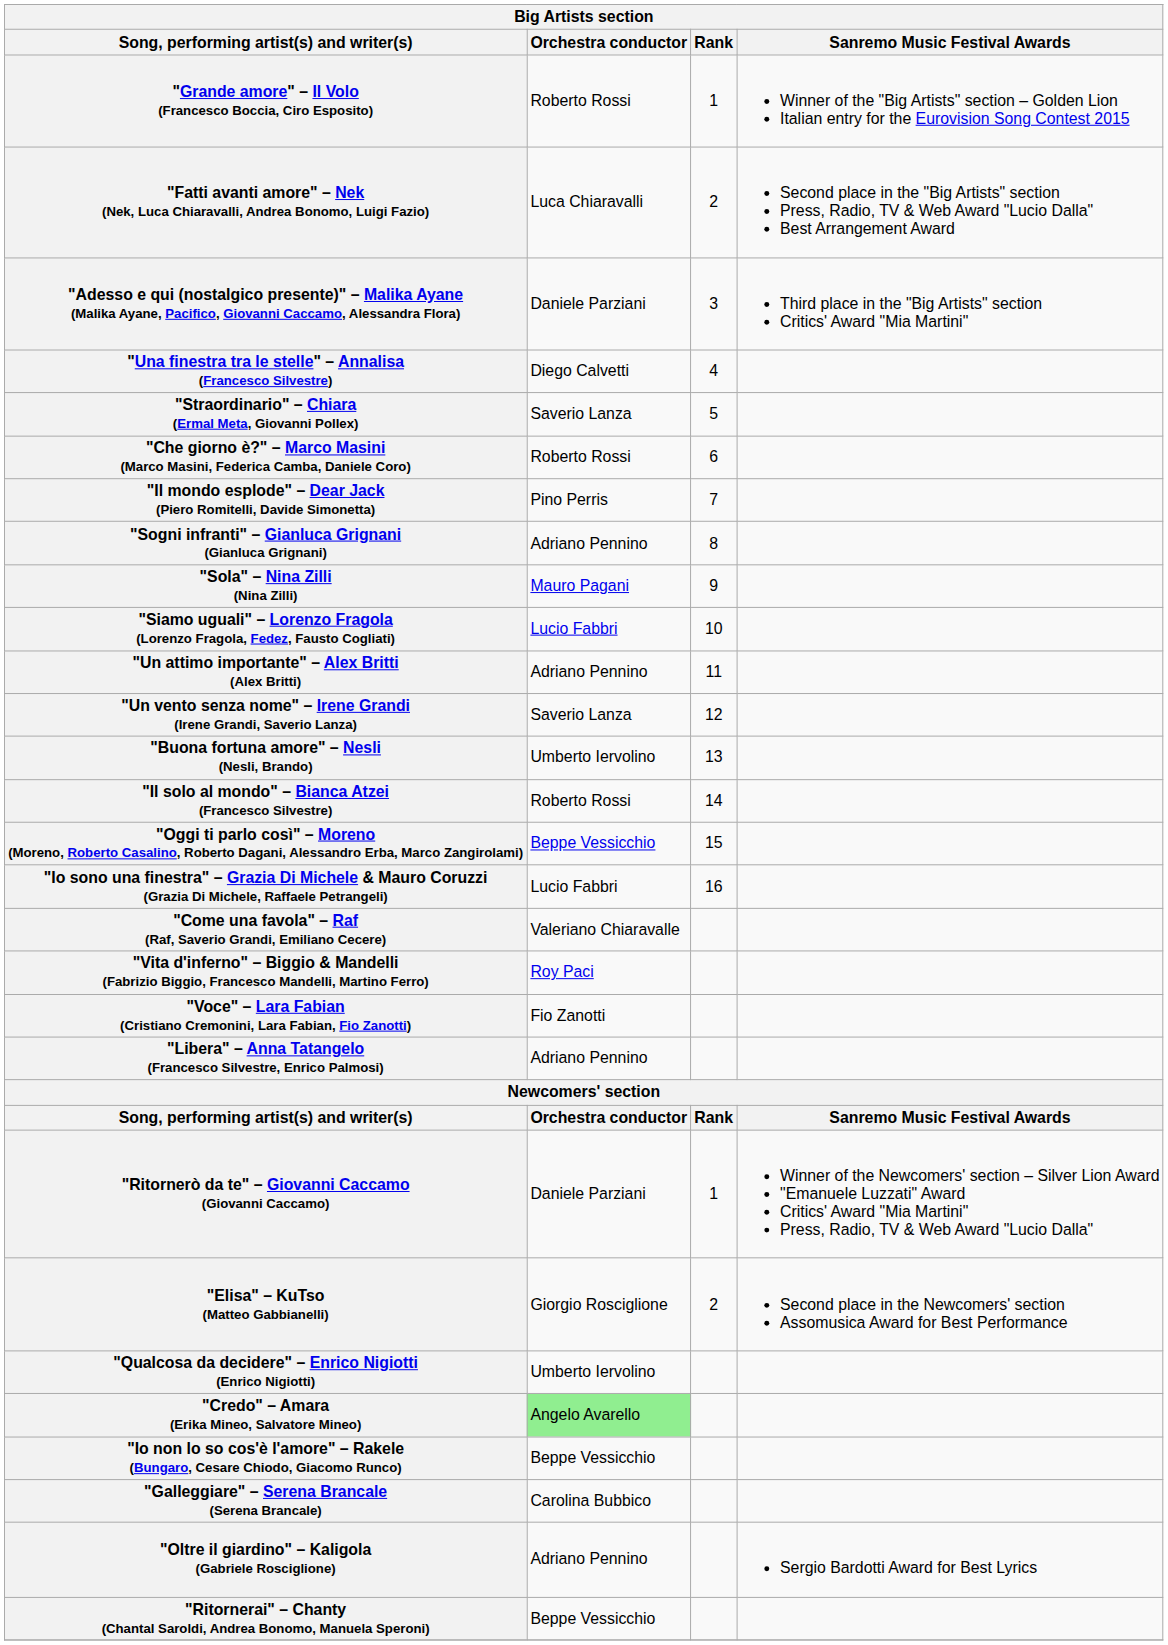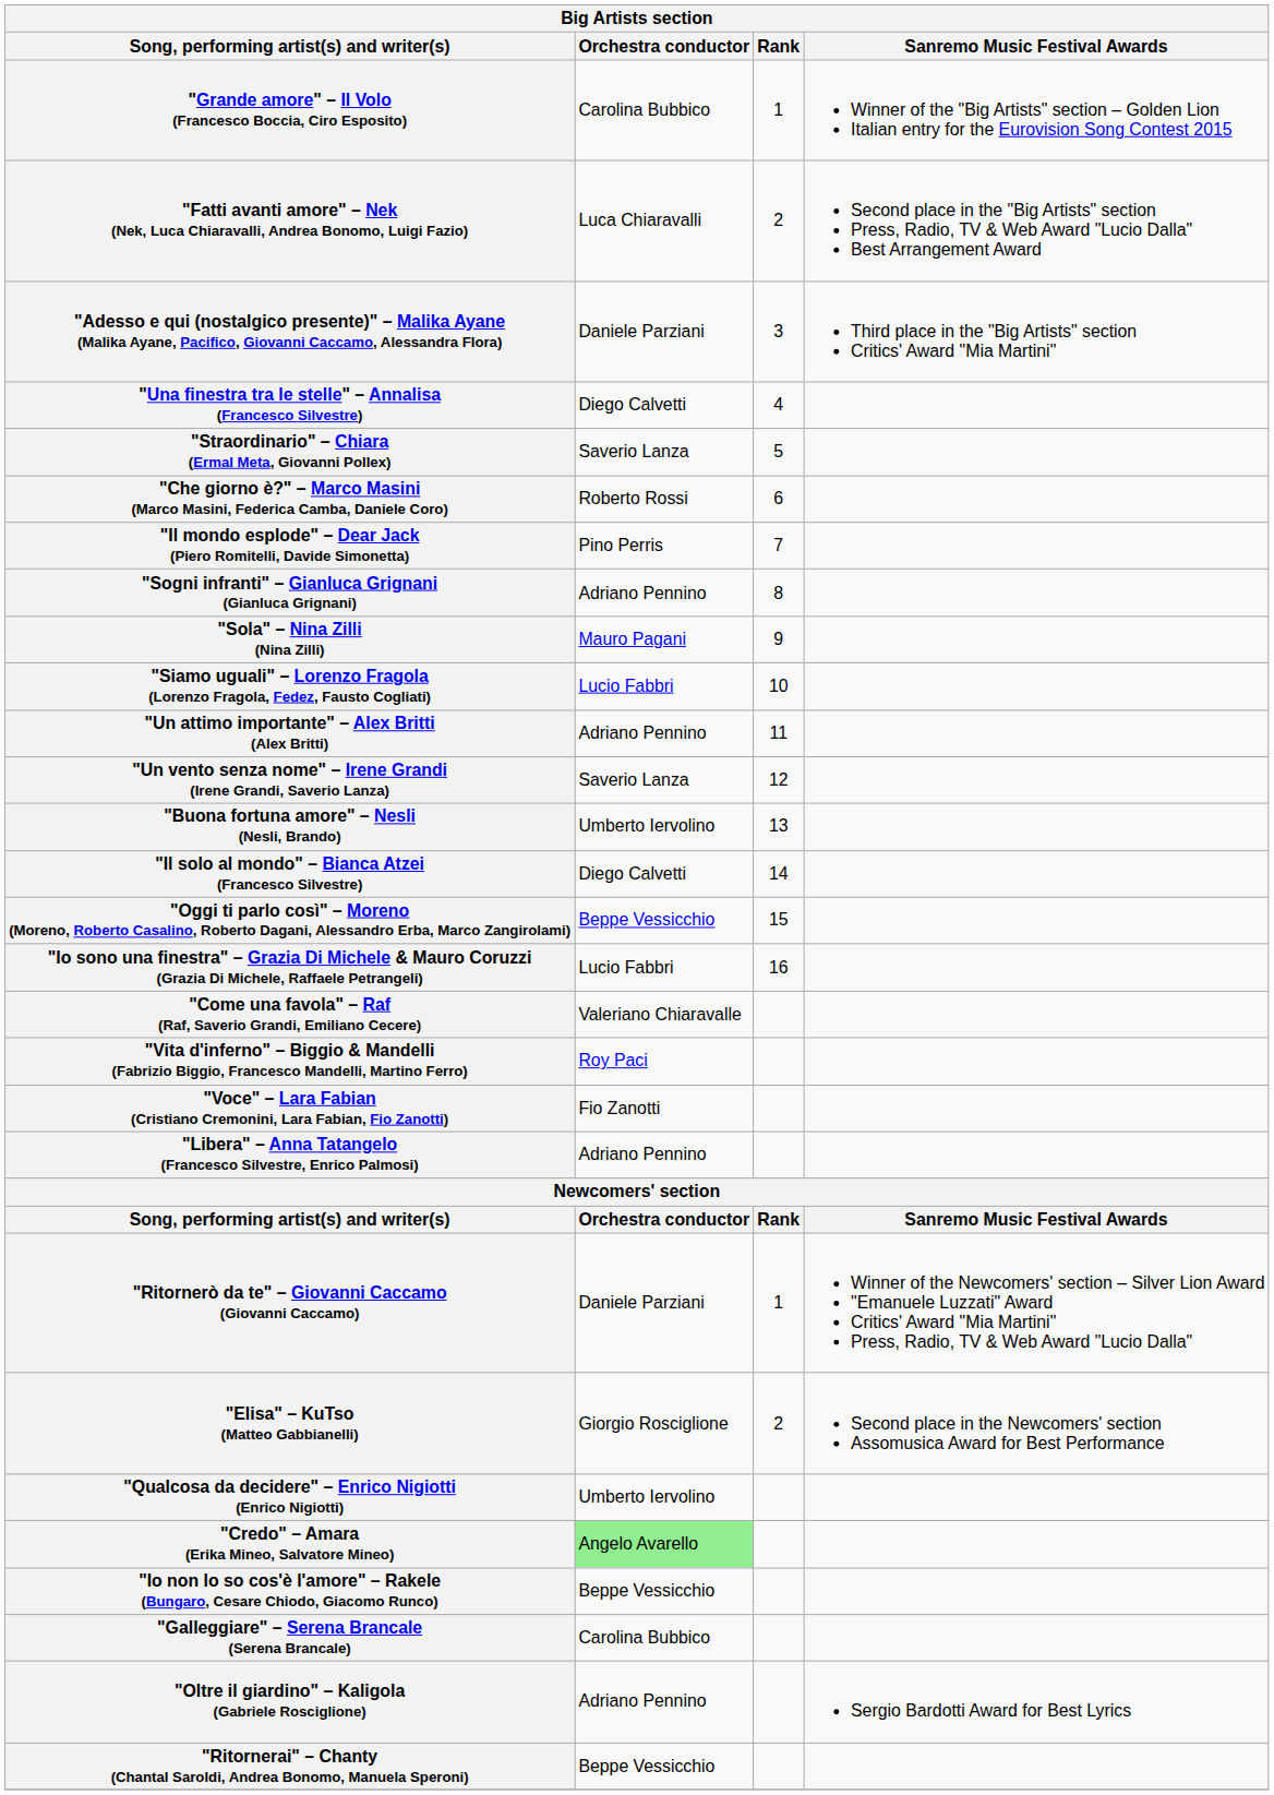"Grande amore" – Il Volo (Francesco Boccia, Ciro Esposito) | Orchestra conductor: Roberto Rossi -> Carolina Bubbico
"Il solo al mondo" – Bianca Atzei (Francesco Silvestre) | Orchestra conductor: Roberto Rossi -> Diego Calvetti
